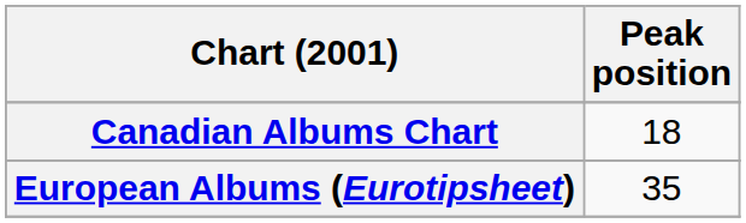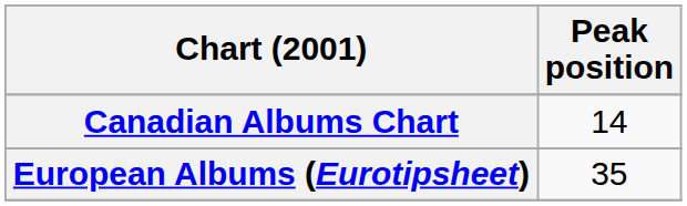Canadian Albums Chart | Peak position: 18 -> 14
